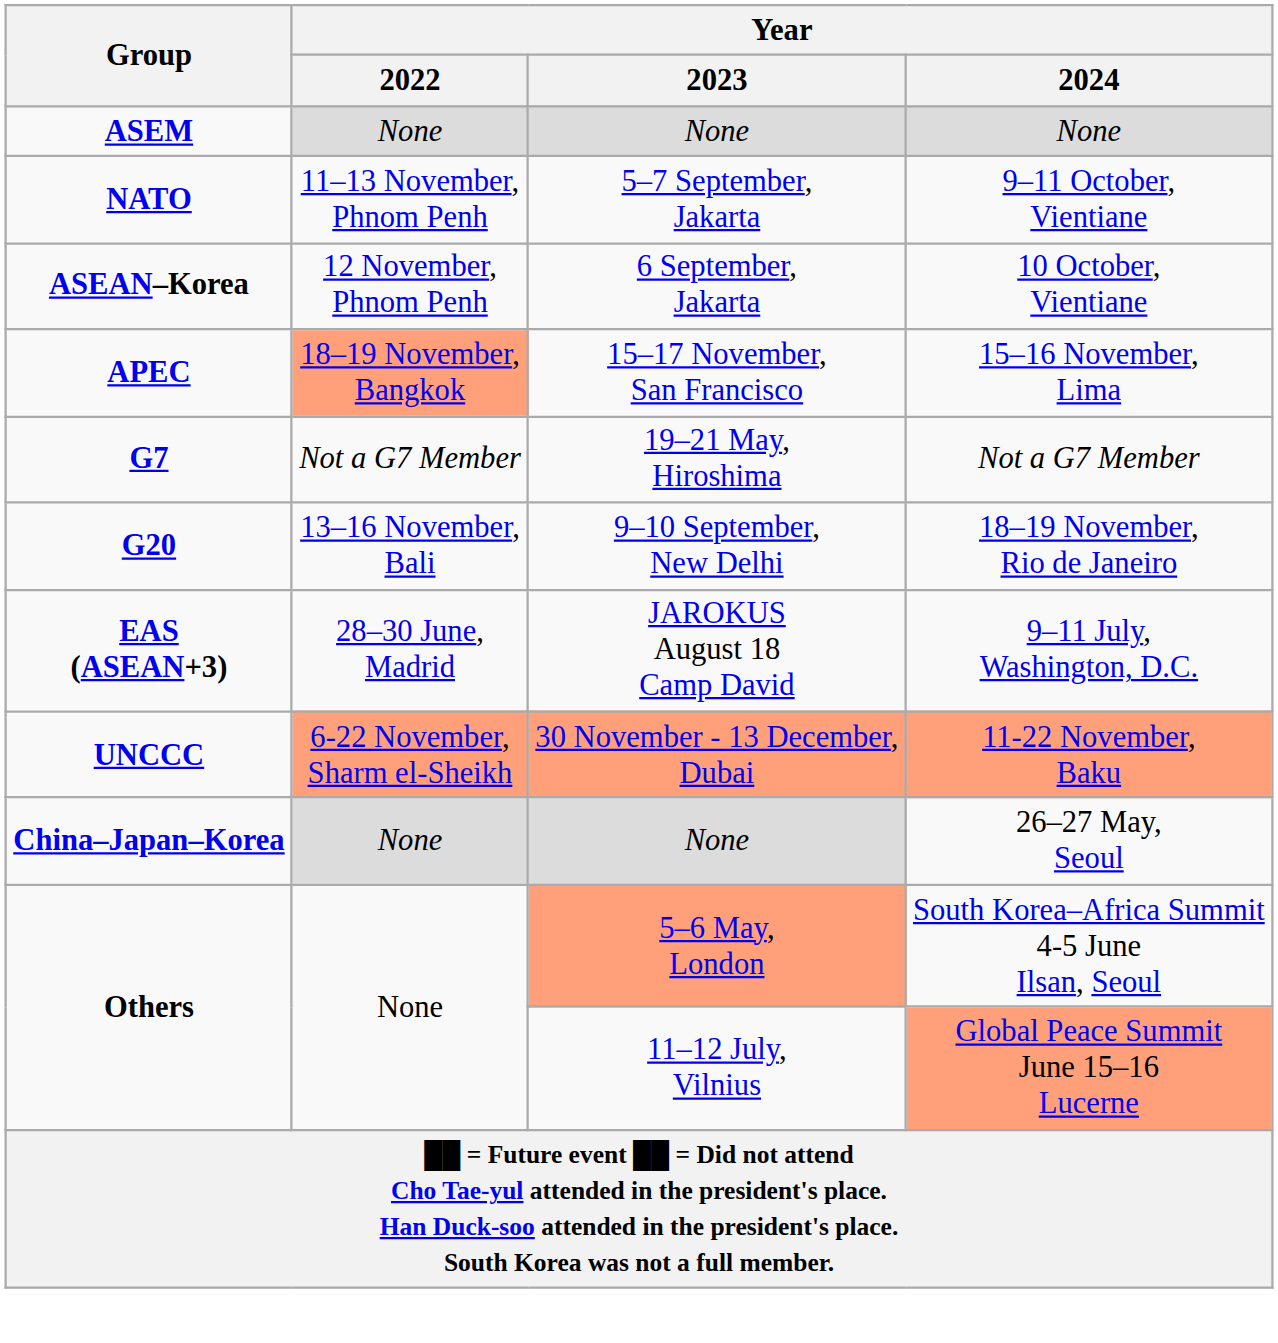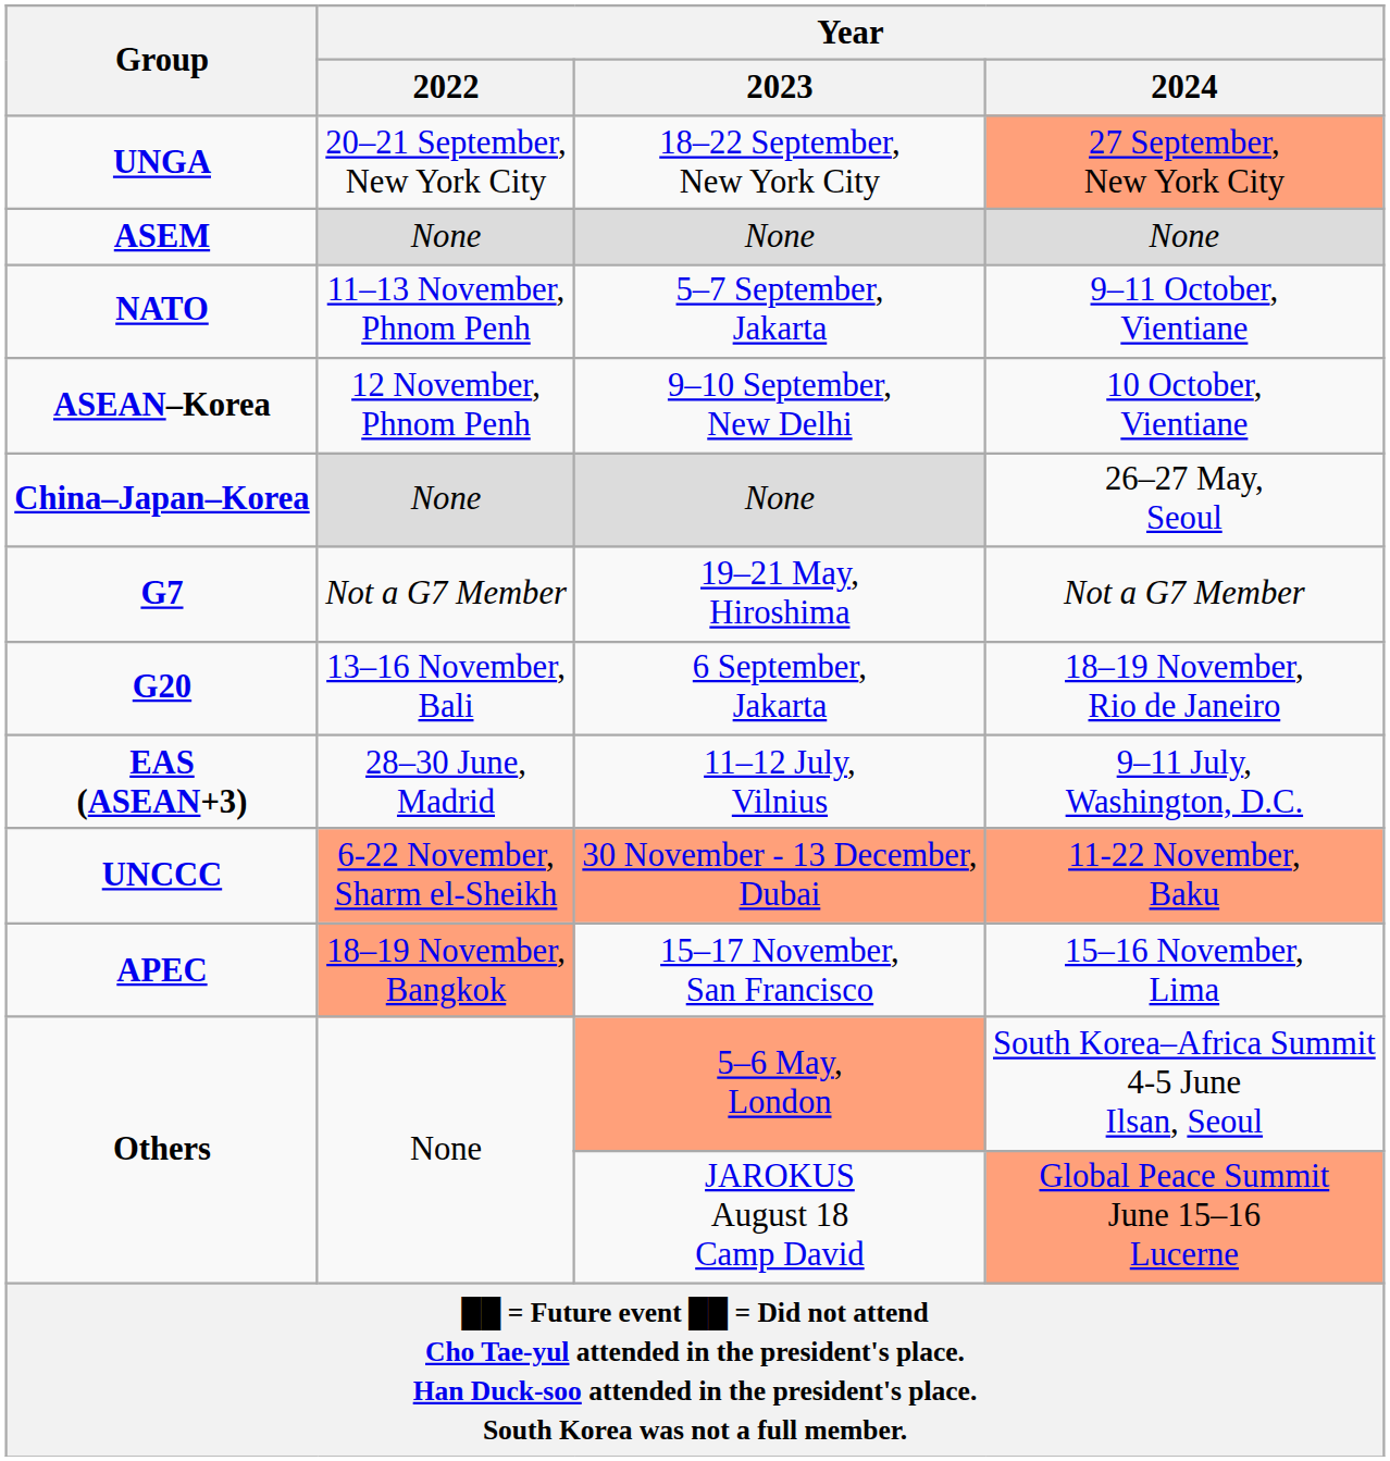+ row: UNGA | 20–21 September, New York City | 18–22 September, New York City | 27 September, New York City
10 October, Vientiane | Year / 2023: 6 September, Jakarta -> 9–10 September, New Delhi
rows swapped: 15–16 November, Lima <-> 26–27 May, Seoul
18–19 November, Rio de Janeiro | Year / 2023: 9–10 September, New Delhi -> 6 September, Jakarta
9–11 July, Washington, D.C. | Year / 2023: JAROKUS August 18 Camp David -> 11–12 July, Vilnius
Global Peace Summit June 15–16 Lucerne | Year / 2023: 11–12 July, Vilnius -> JAROKUS August 18 Camp David
